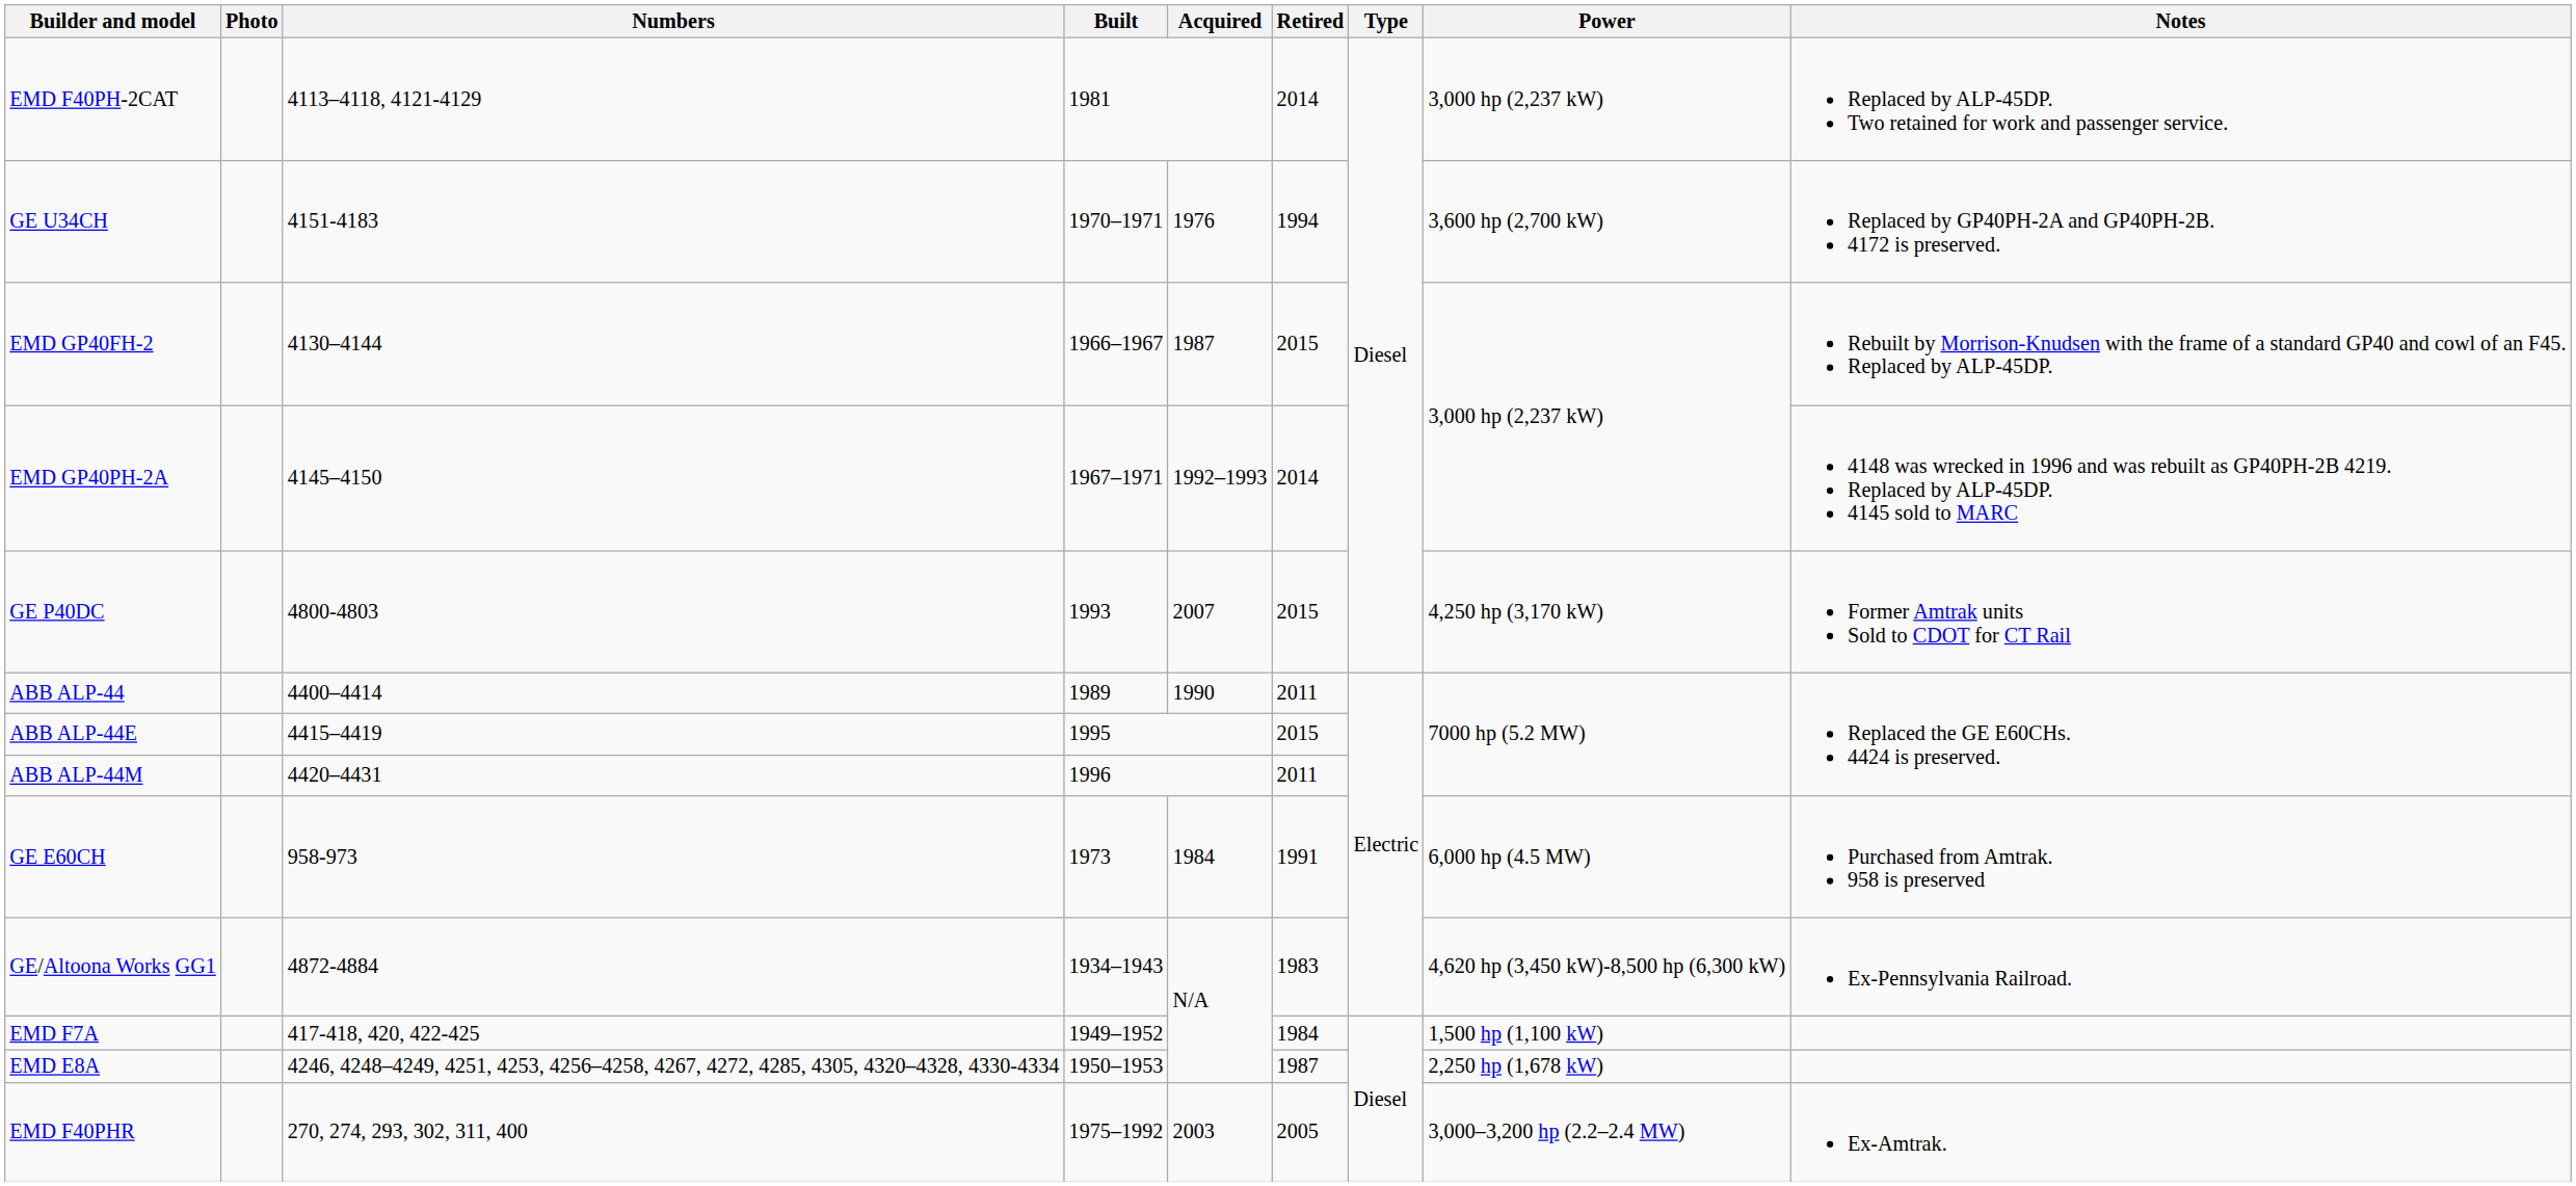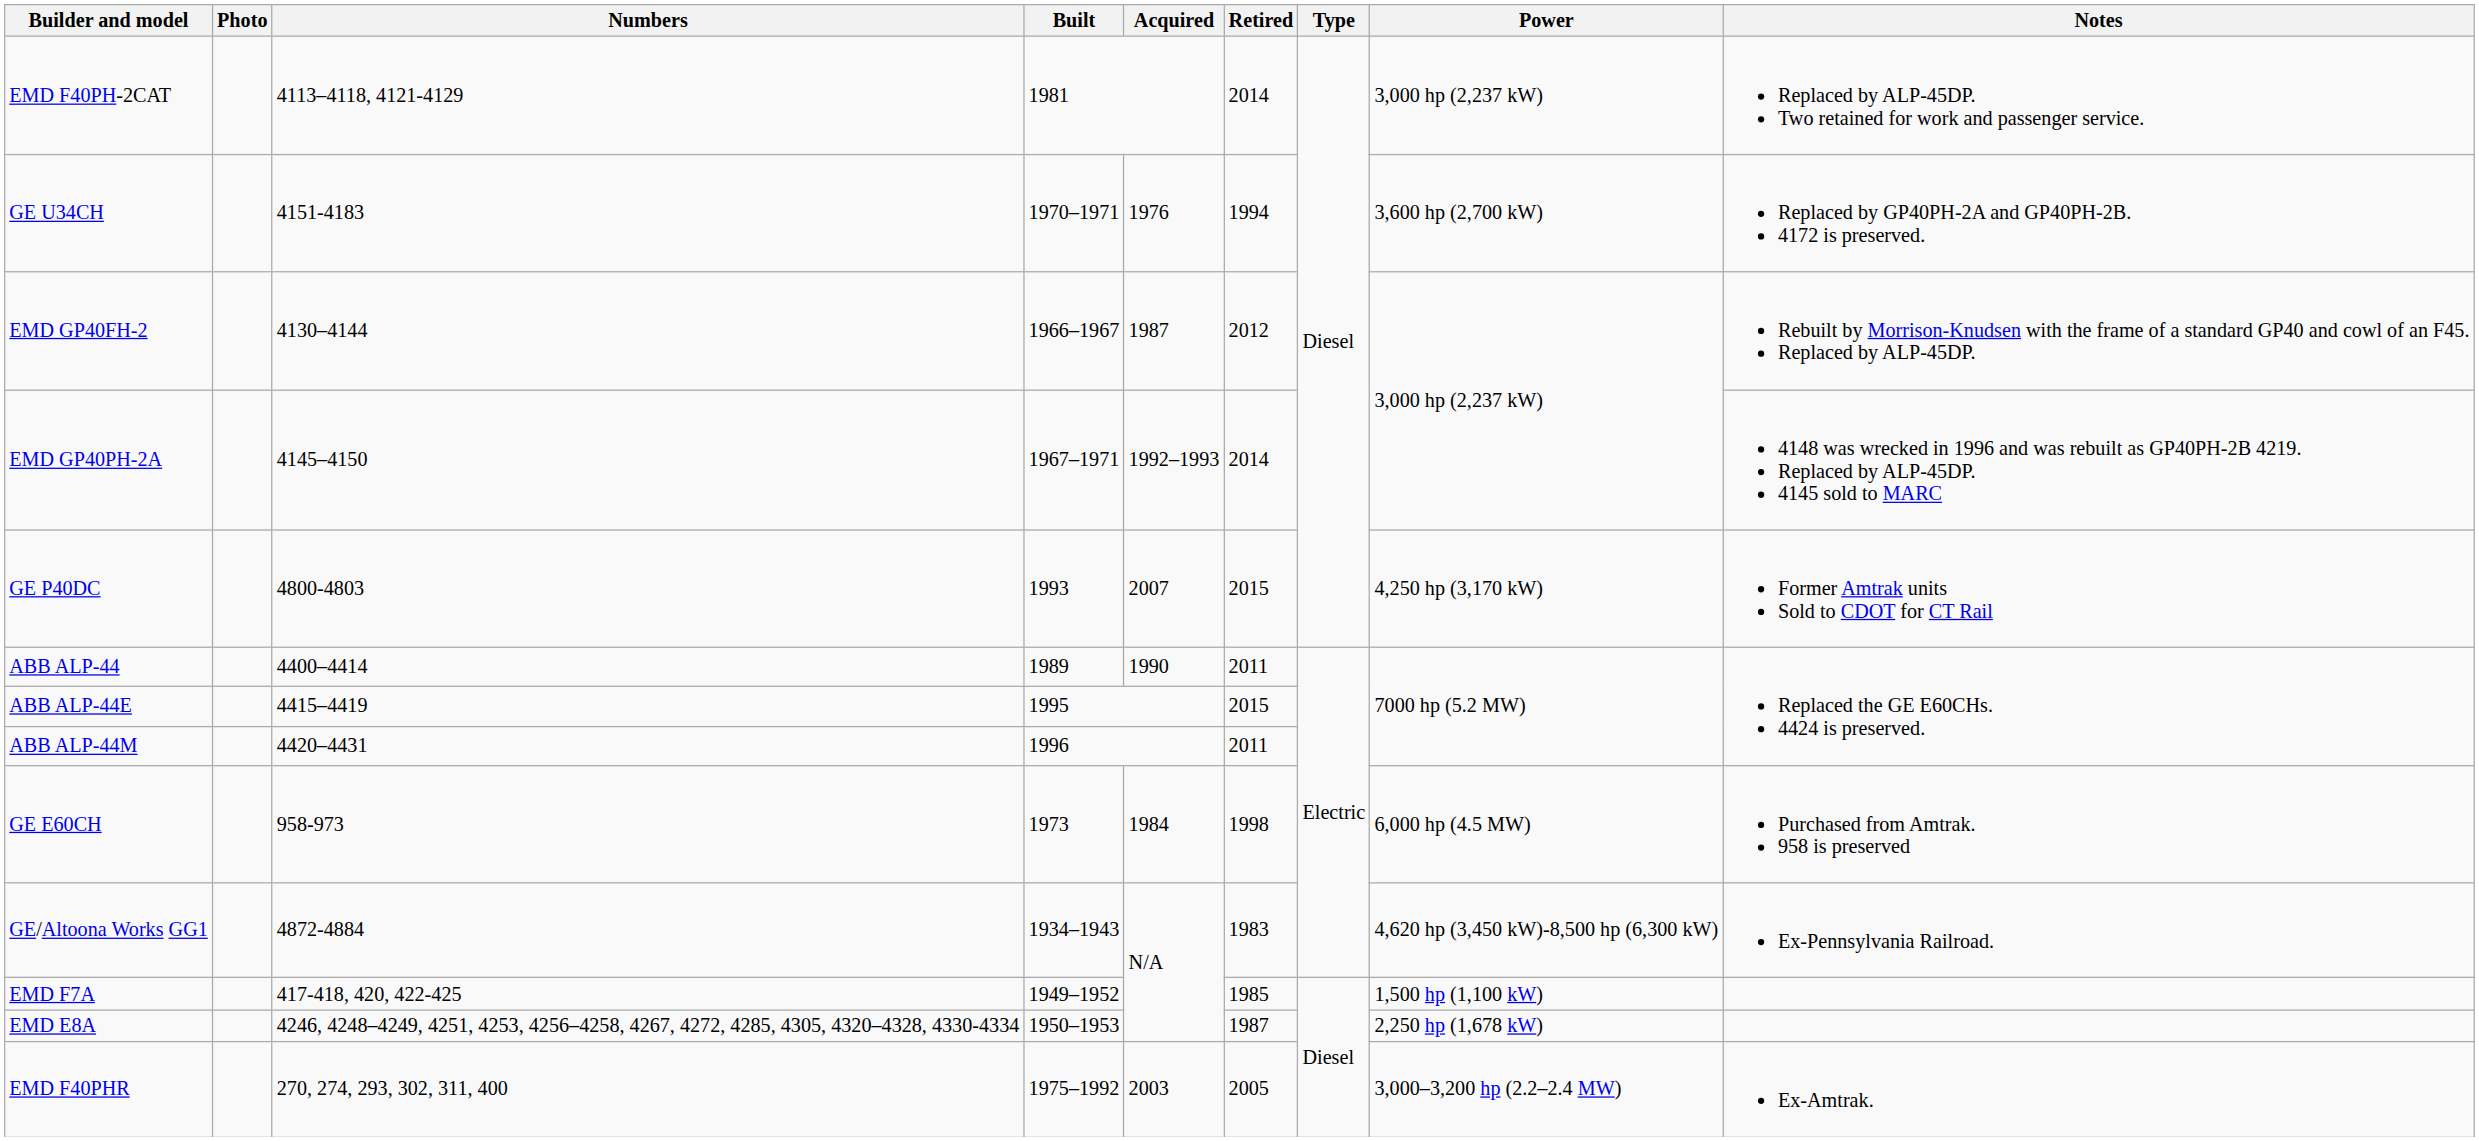EMD GP40FH-2 | Retired: 2015 -> 2012
GE E60CH | Retired: 1991 -> 1998
EMD F7A | Retired: 1984 -> 1985
